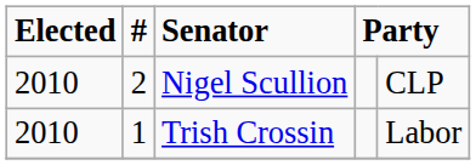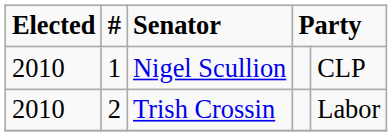Nigel Scullion | #: 2 -> 1
Trish Crossin | #: 1 -> 2
